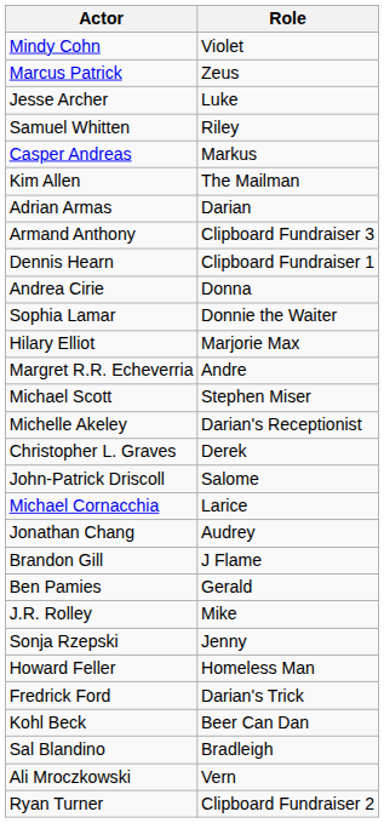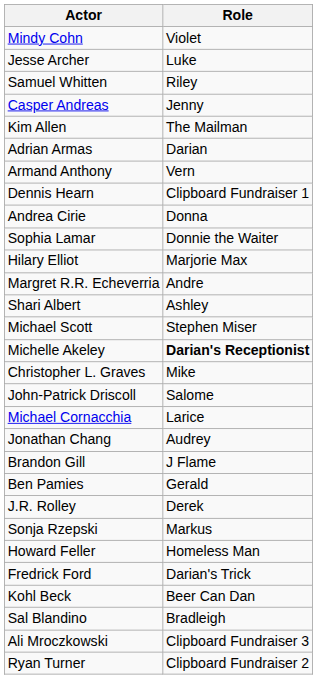- row: Marcus Patrick | Zeus
Casper Andreas | Role: Markus -> Jenny
Armand Anthony | Role: Clipboard Fundraiser 3 -> Vern
+ row: Shari Albert | Ashley
Michelle Akeley | Role: normal -> bold
Christopher L. Graves | Role: Derek -> Mike
J.R. Rolley | Role: Mike -> Derek
Sonja Rzepski | Role: Jenny -> Markus
Ali Mroczkowski | Role: Vern -> Clipboard Fundraiser 3
